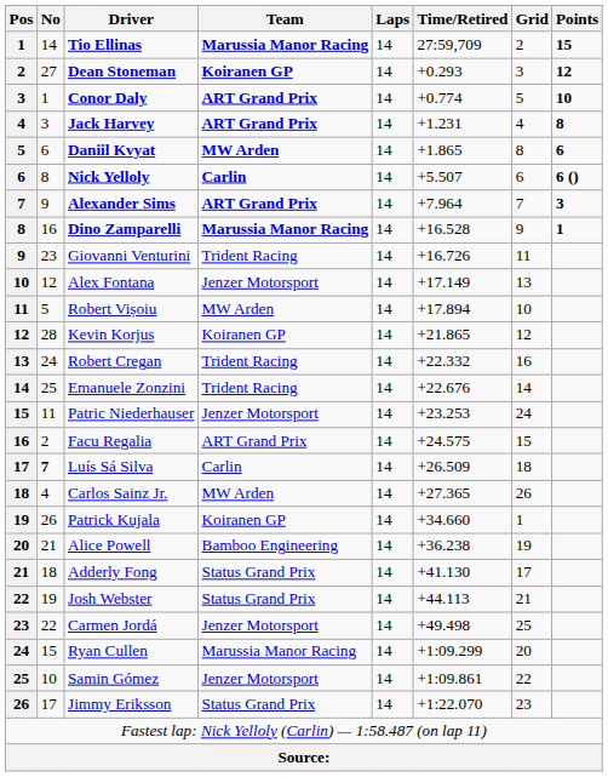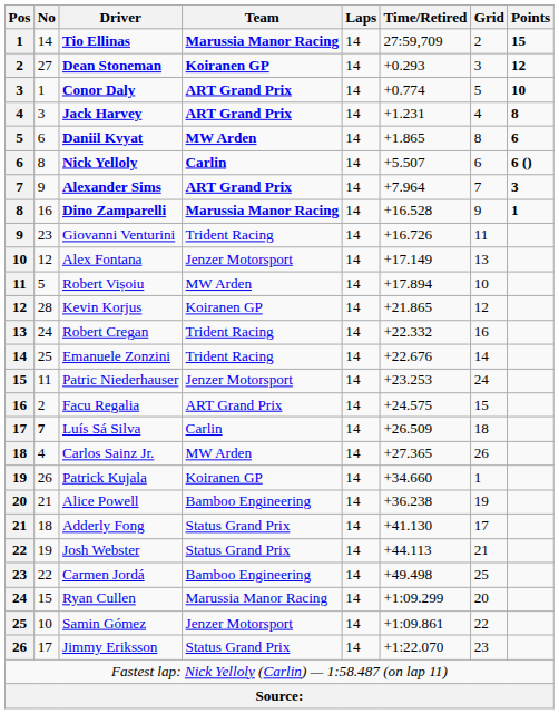Carmen Jordá | Team: Jenzer Motorsport -> Bamboo Engineering
